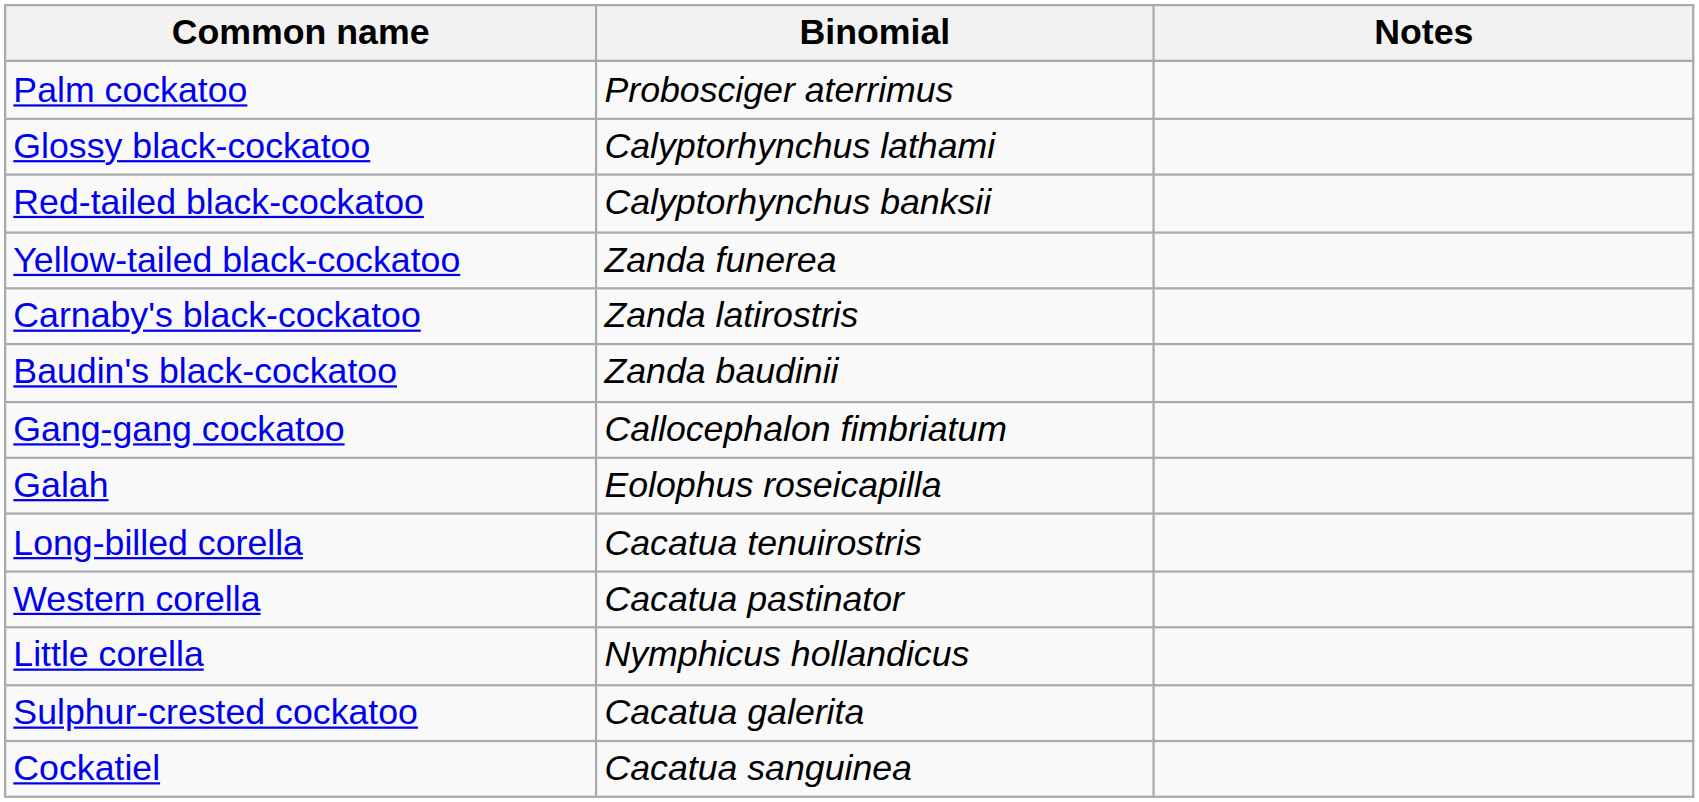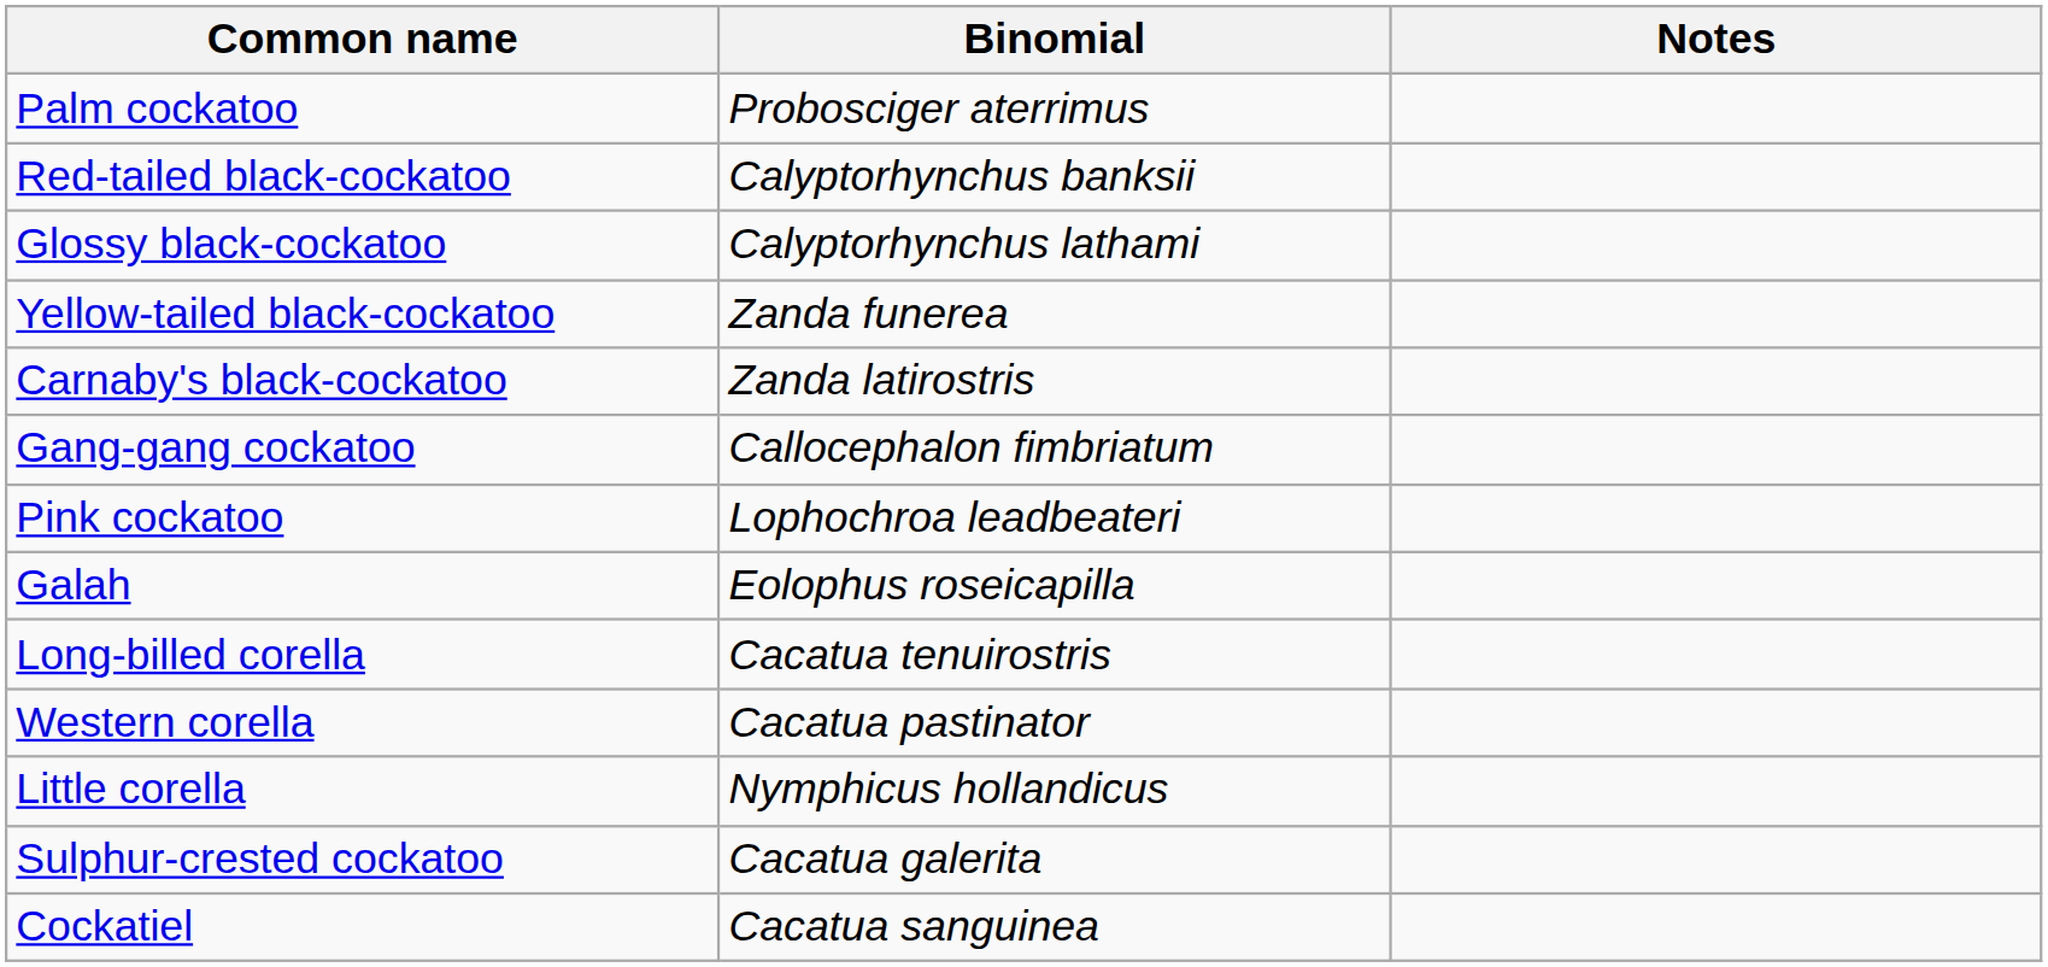rows swapped: Red-tailed black-cockatoo <-> Glossy black-cockatoo
- row: Baudin's black-cockatoo | Zanda baudinii
+ row: Pink cockatoo | Lophochroa leadbeateri
